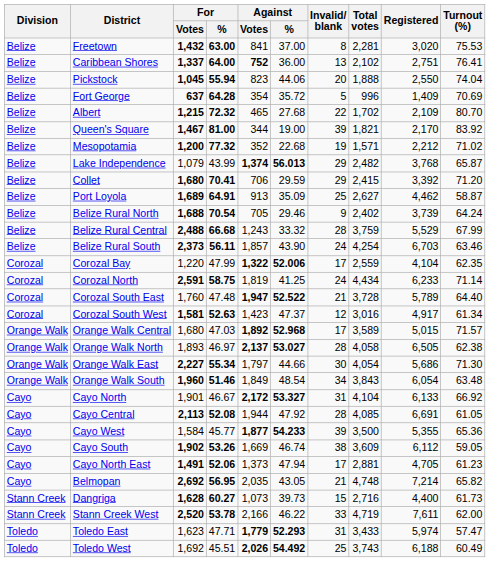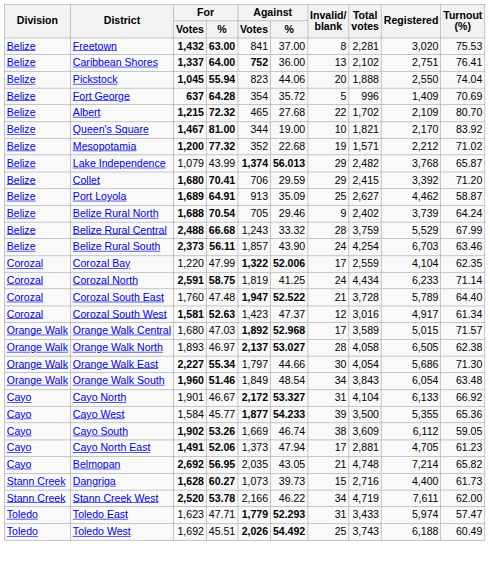Queen's Square | Invalid/ blank: 39 -> 10
- row: Cayo | Cayo Central | 2,113 | 52.08 | 1,944 | 47.92 | 28 | 4,085 | 6,691 | 61.05
Stann Creek West | Invalid/ blank: 33 -> 34
